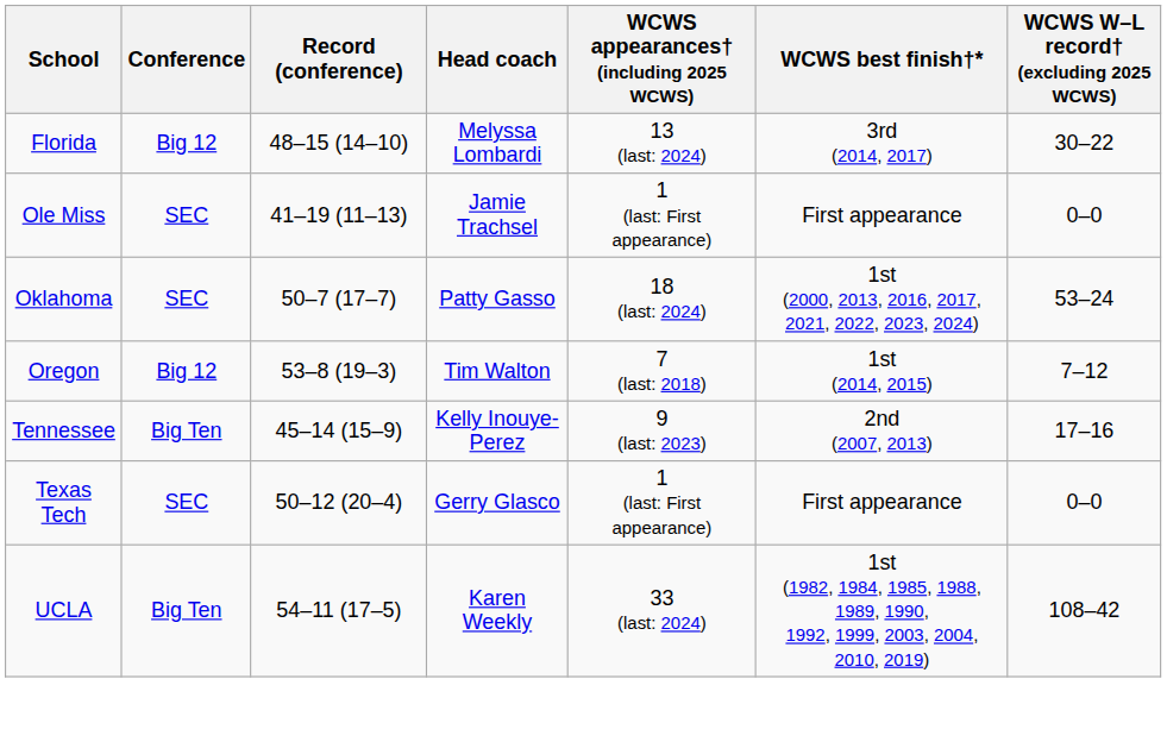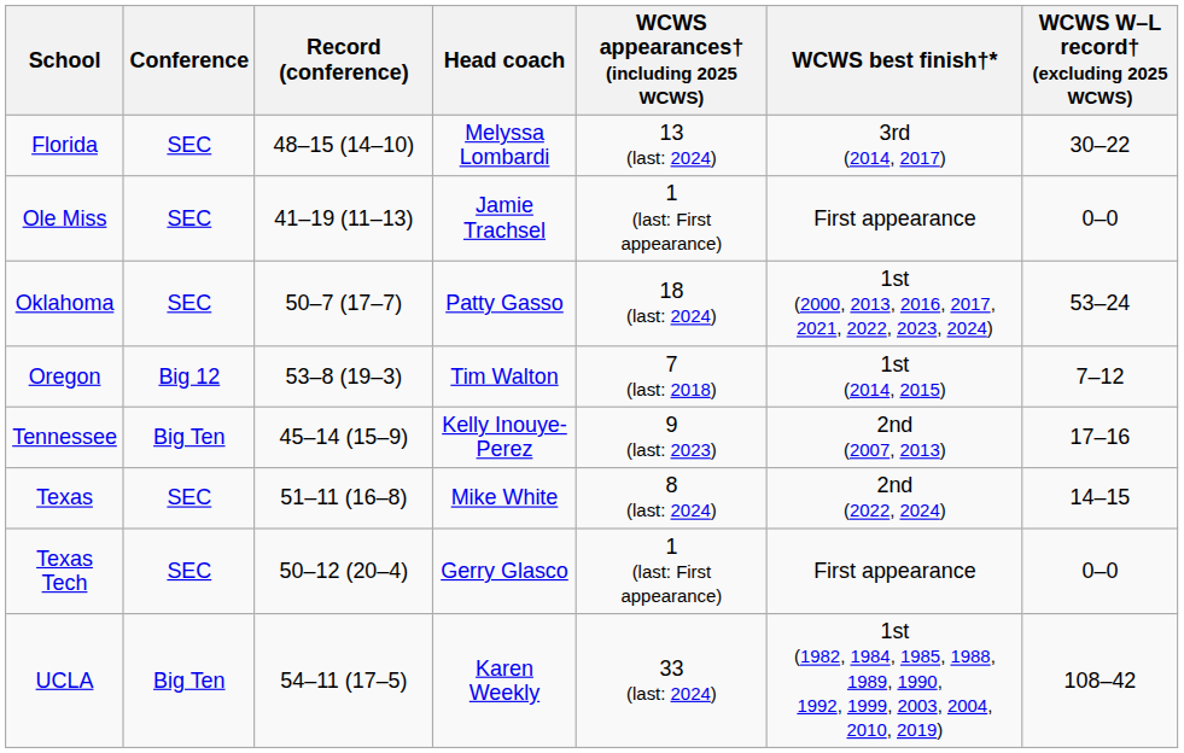Florida | Conference: Big 12 -> SEC
+ row: Texas | SEC | 51–11 (16–8) | Mike White | 8 (last: 2024) | 2nd (2022, 2024) | 14–15
